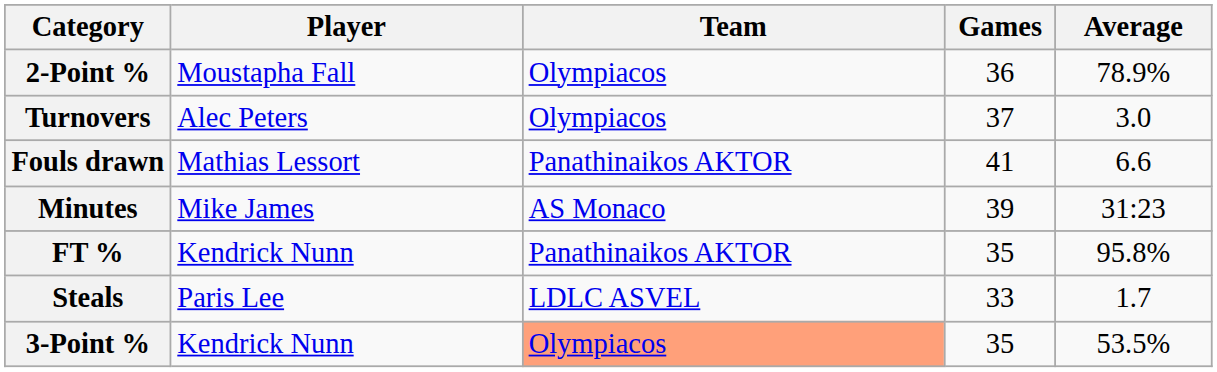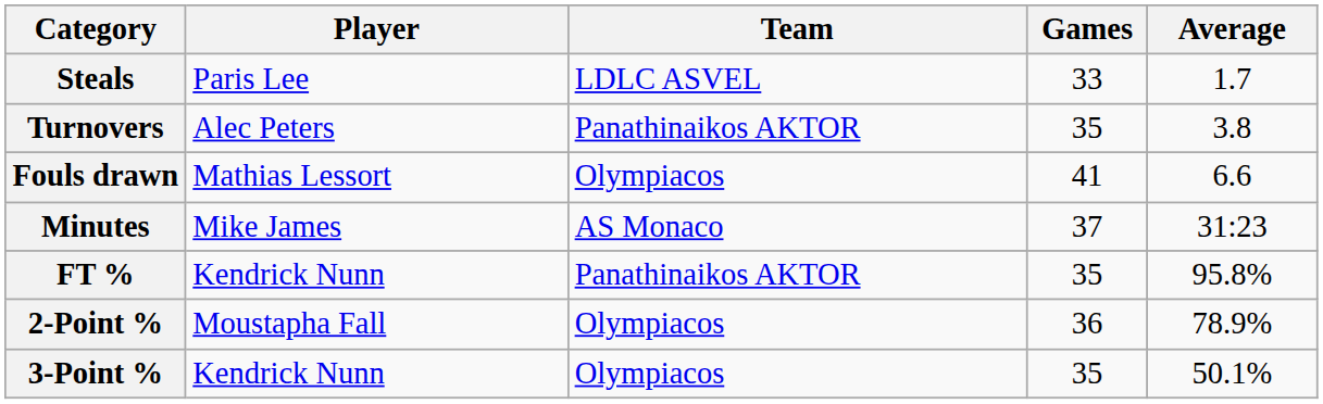rows swapped: Steals <-> 2-Point %
Turnovers | Team: Olympiacos -> Panathinaikos AKTOR
Turnovers | Games: 37 -> 35
Turnovers | Average: 3.0 -> 3.8
Fouls drawn | Team: Panathinaikos AKTOR -> Olympiacos
Minutes | Games: 39 -> 37
3-Point % | Team: lightsalmon background -> no background
3-Point % | Average: 53.5% -> 50.1%
